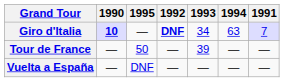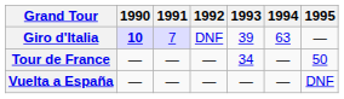columns swapped: 1991 <-> 1995
Giro d'Italia | 1992: bold -> normal
Giro d'Italia | 1993: 34 -> 39
Tour de France | 1993: 39 -> 34
